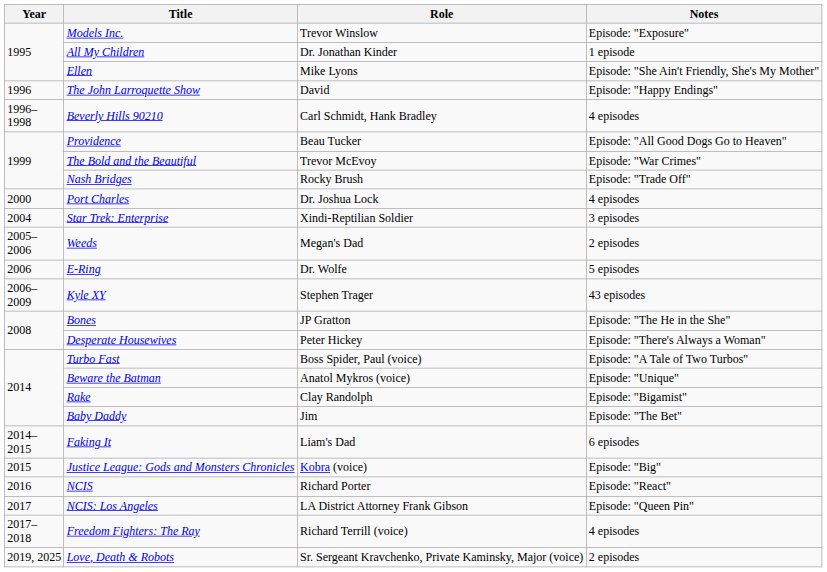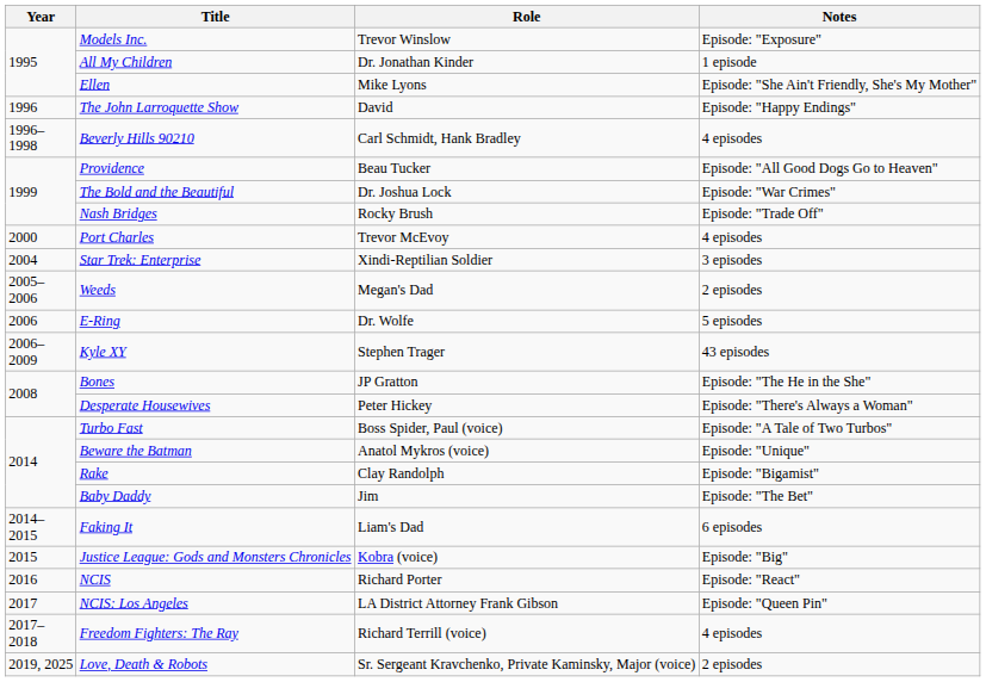The Bold and the Beautiful | Role: Trevor McEvoy -> Dr. Joshua Lock
Port Charles | Role: Dr. Joshua Lock -> Trevor McEvoy
